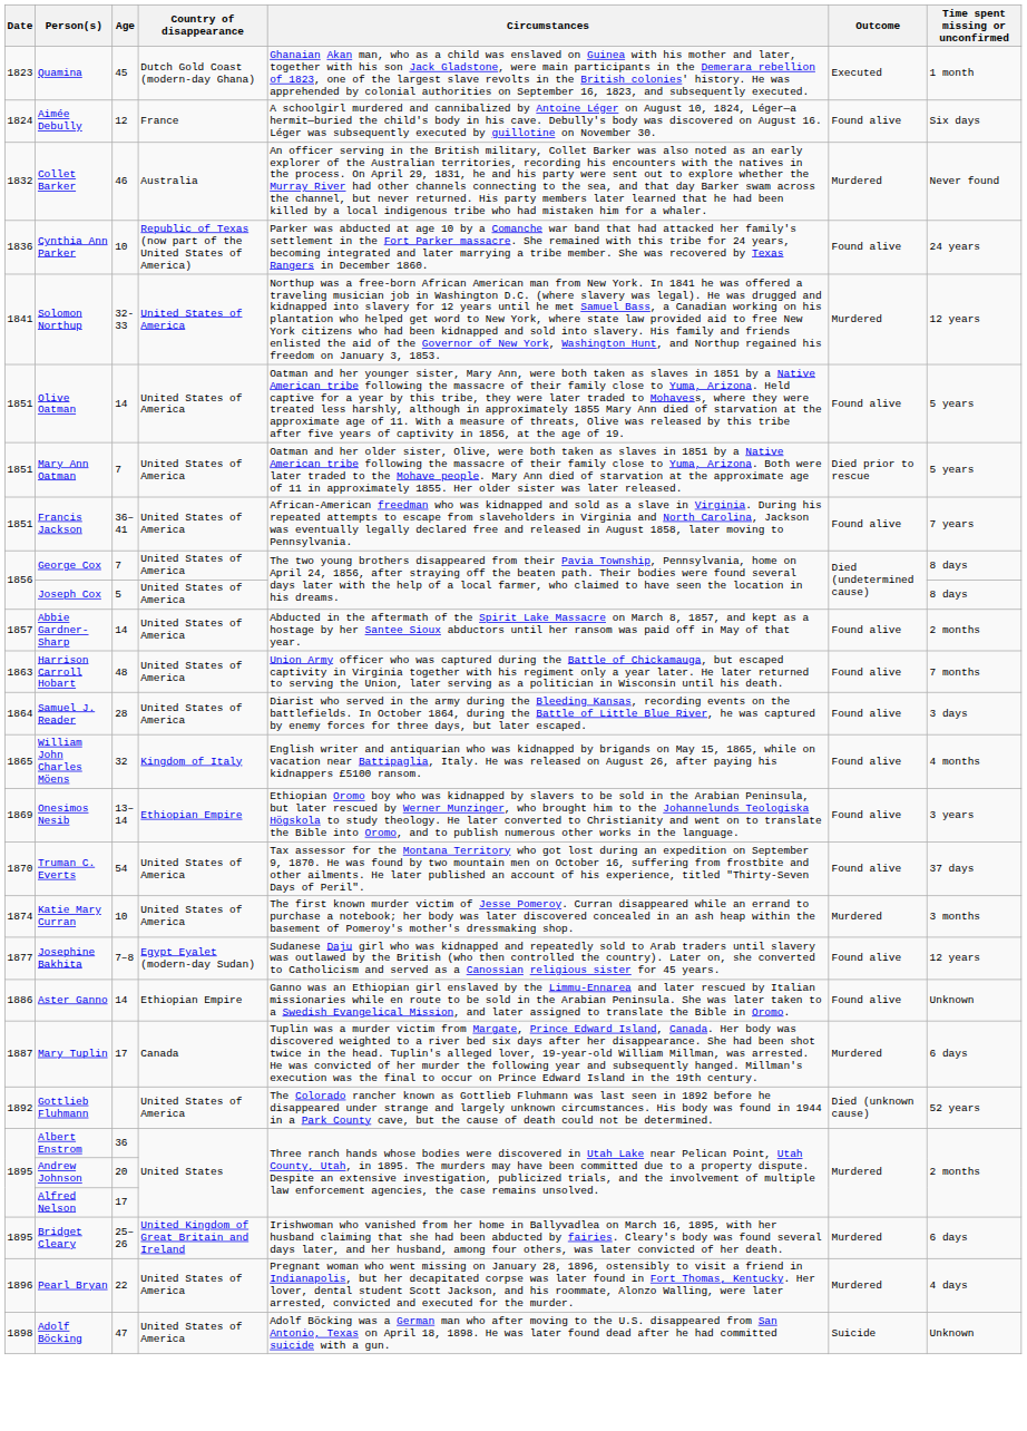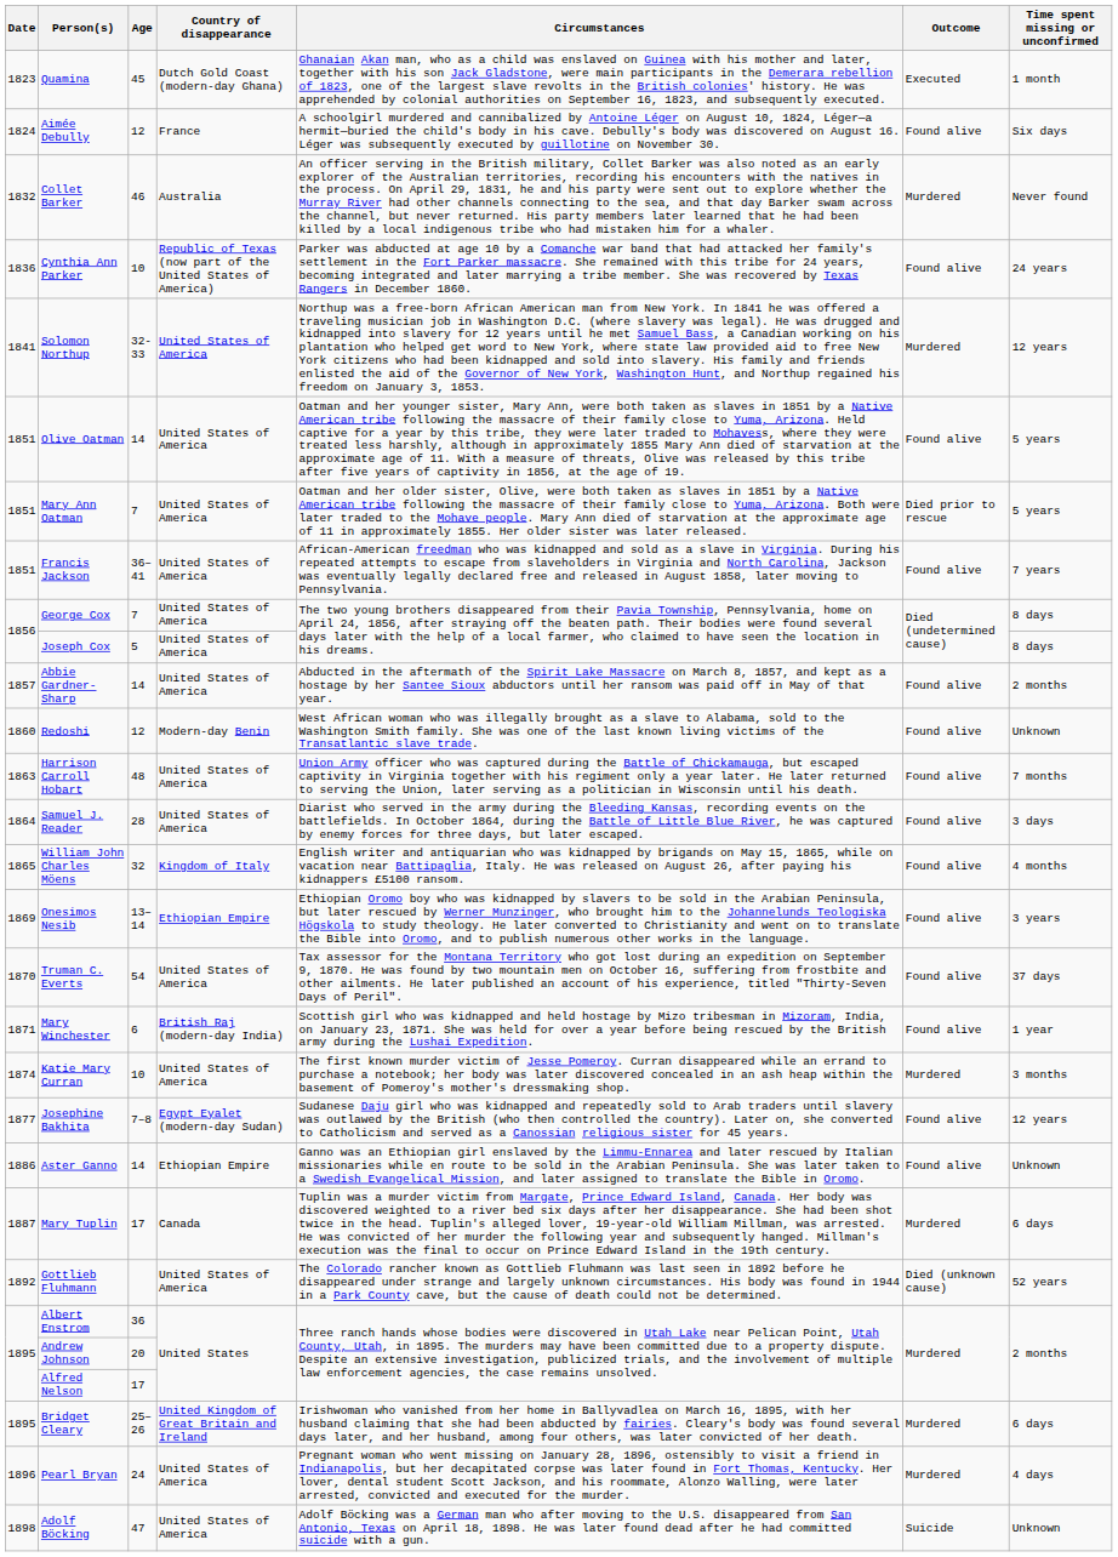+ row: 1860 | Redoshi | 12 | Modern-day Benin | West African woman who was illegally brought as a slave to Alabama, sold to the Washington Smith family. She was one of the last known living victims of the Transatlantic slave trade. | Found alive | Unknown
+ row: 1871 | Mary Winchester | 6 | British Raj (modern-day India) | Scottish girl who was kidnapped and held hostage by Mizo tribesman in Mizoram, India, on January 23, 1871. She was held for over a year before being rescued by the British army during the Lushai Expedition. | Found alive | 1 year
Pearl Bryan | Age: 22 -> 24
